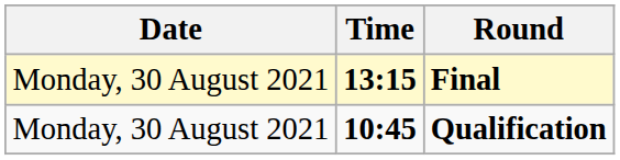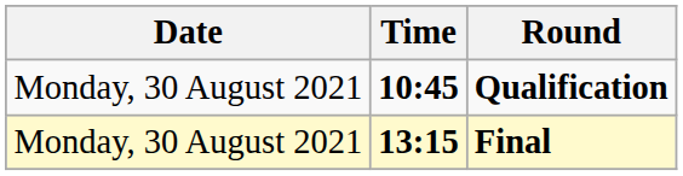rows swapped: Qualification <-> Final
